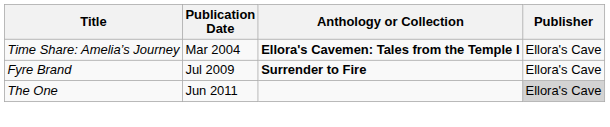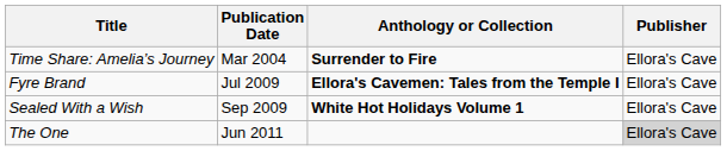Time Share: Amelia’s Journey | Anthology or Collection: Ellora's Cavemen: Tales from the Temple I -> Surrender to Fire
Fyre Brand | Anthology or Collection: Surrender to Fire -> Ellora's Cavemen: Tales from the Temple I
+ row: Sealed With a Wish | Sep 2009 | White Hot Holidays Volume 1 | Ellora's Cave
